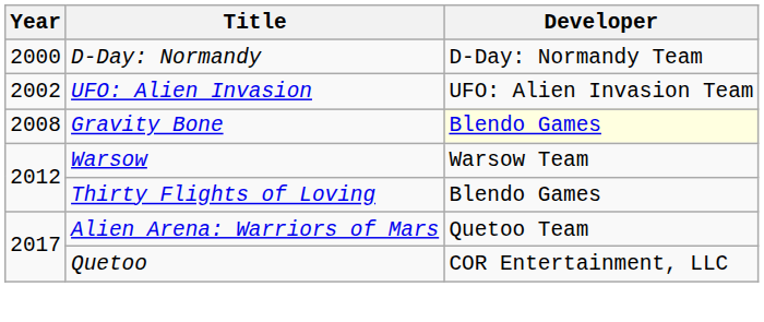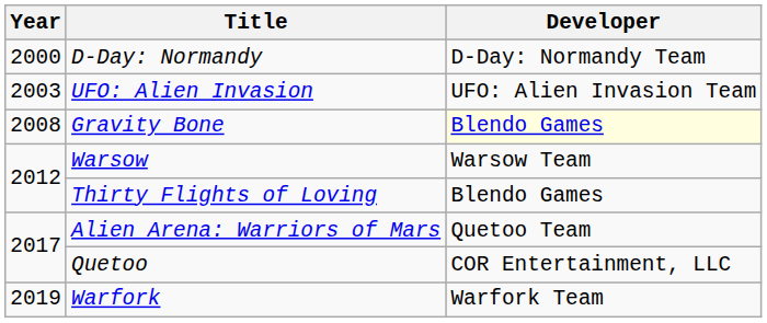UFO: Alien Invasion | Year: 2002 -> 2003
+ row: 2019 | Warfork | Warfork Team
